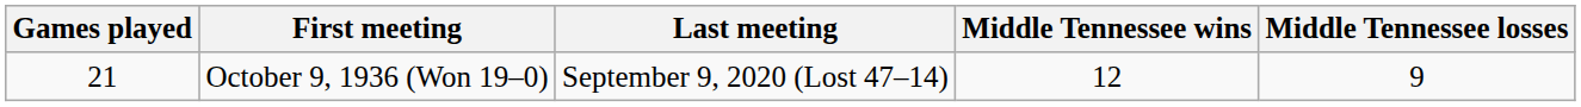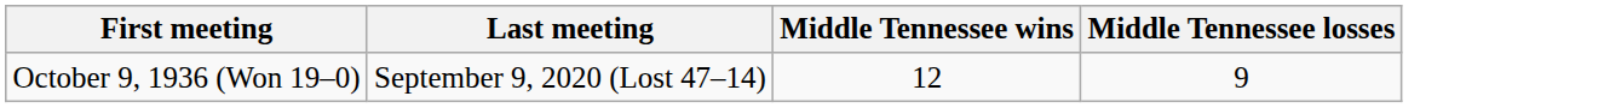- column: Games played | 21
